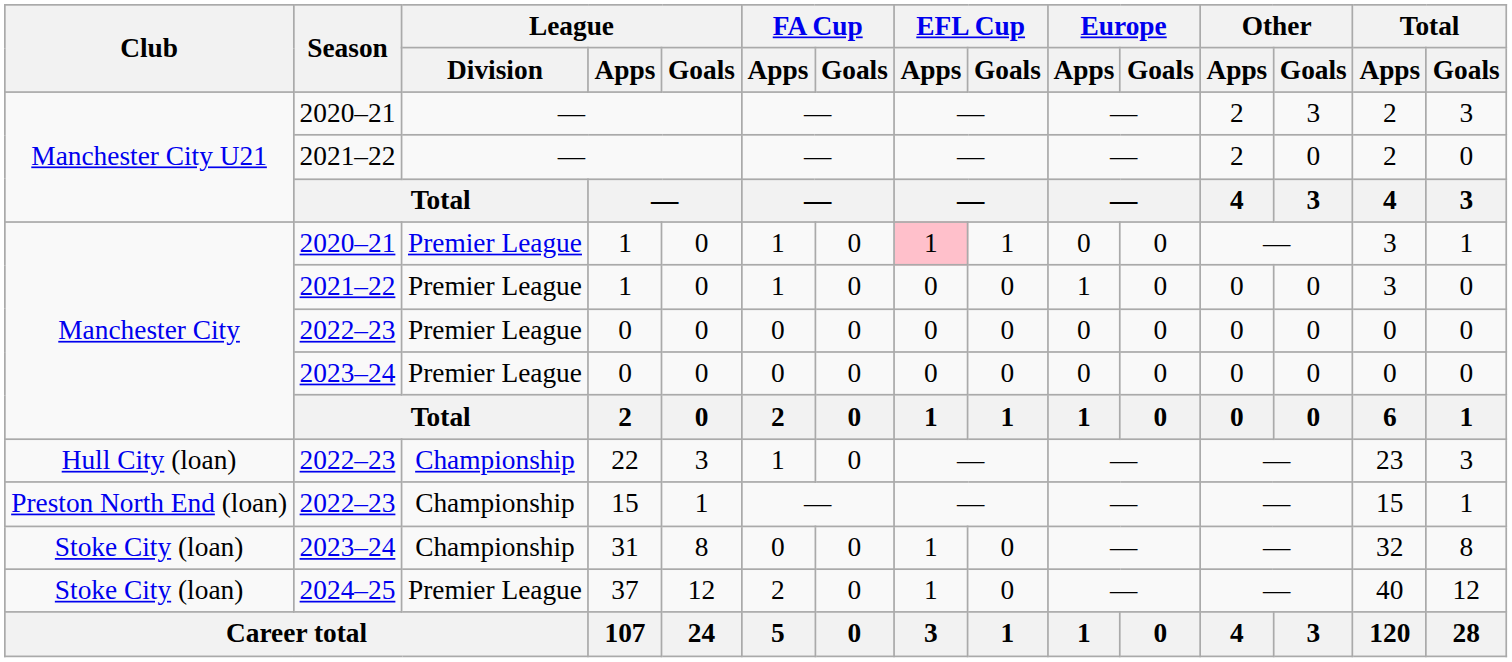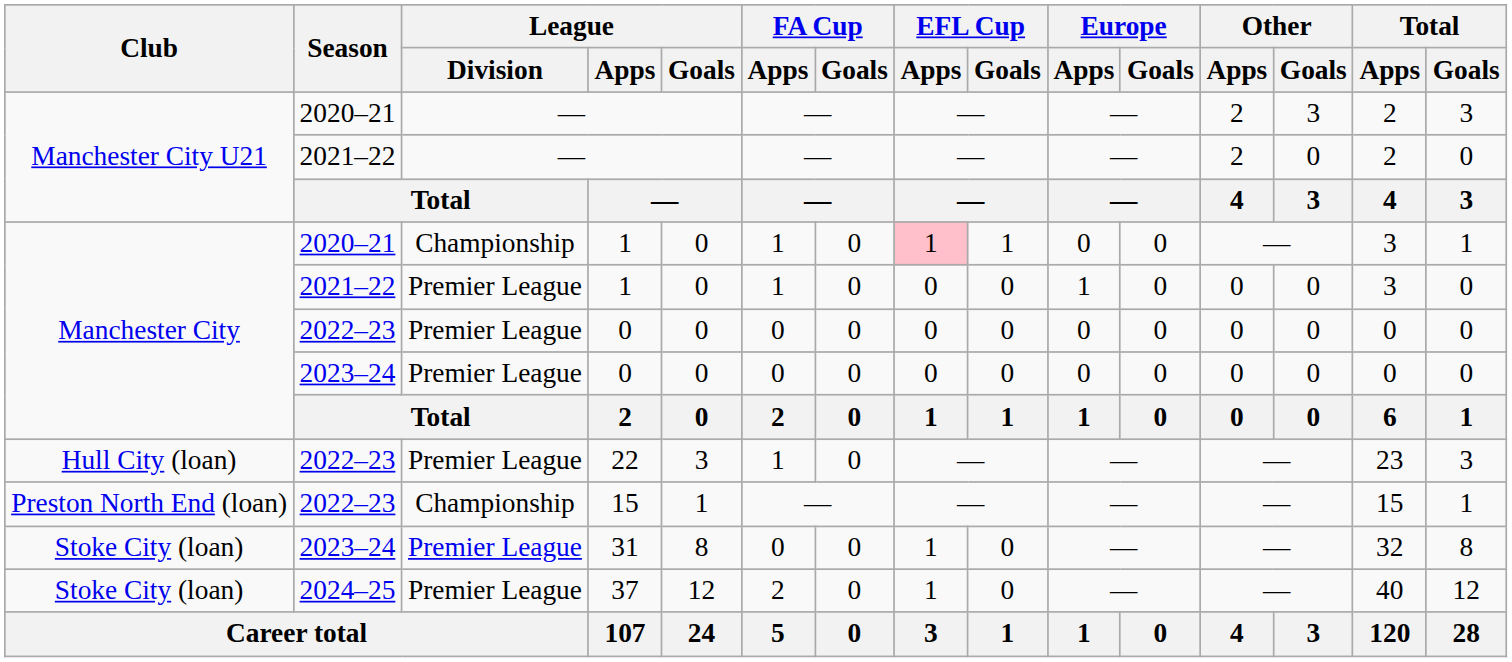2020–21 / 1 | League / Division: Premier League -> Championship
22 | League / Division: Championship -> Premier League
31 | League / Division: Championship -> Premier League
